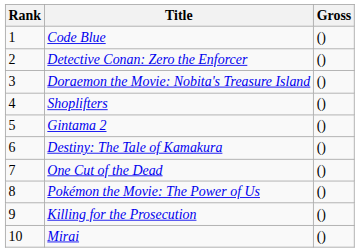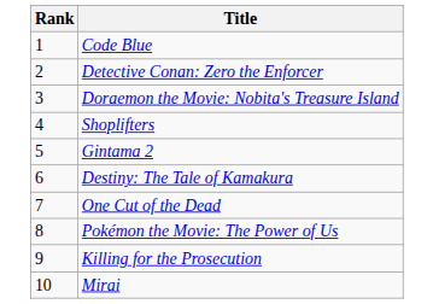- column: Gross | () | () | () | () | () | () | () | () | () | ()
